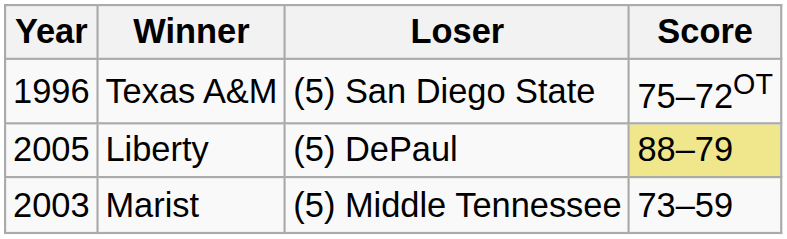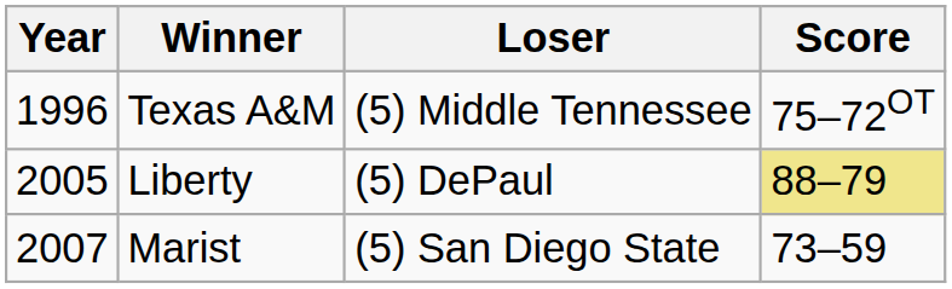Texas A&M | Loser: (5) San Diego State -> (5) Middle Tennessee
Marist | Year: 2003 -> 2007
Marist | Loser: (5) Middle Tennessee -> (5) San Diego State
